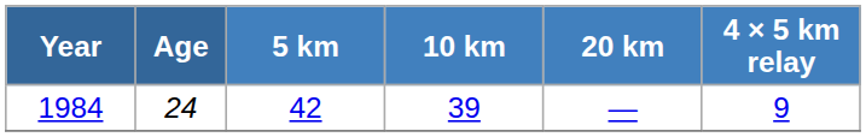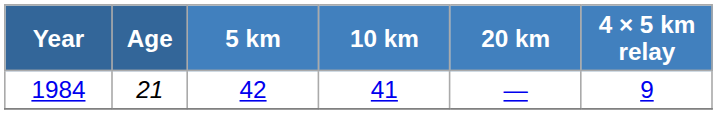1984 | Age: 24 -> 21
1984 | 10 km: 39 -> 41
